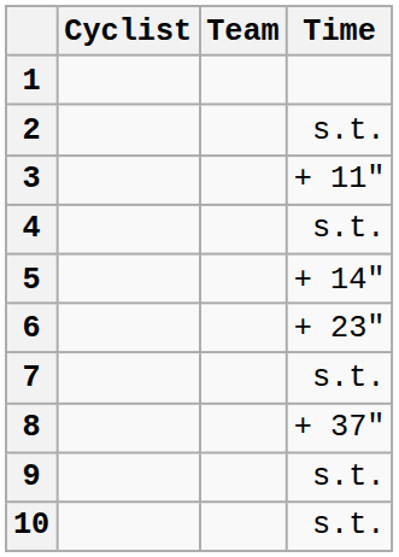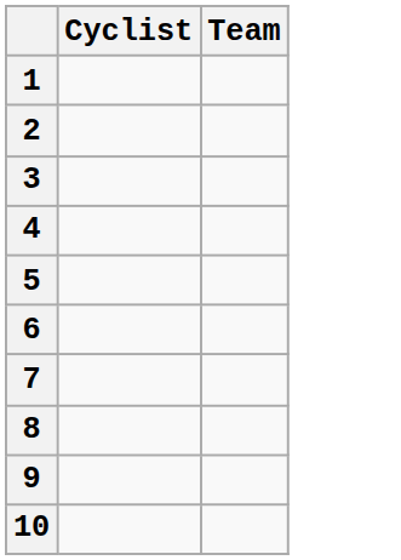- column: Time | s.t. | + 11" | s.t. | + 14" | + 23" | s.t. | + 37" | s.t. | s.t.
